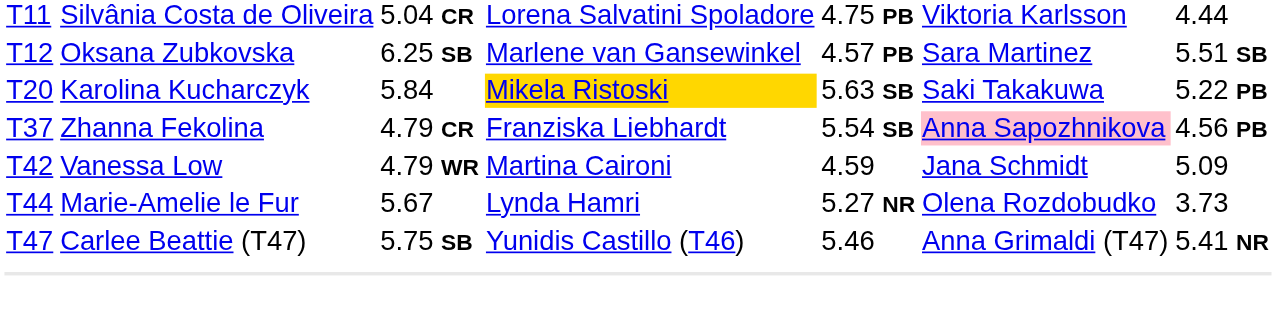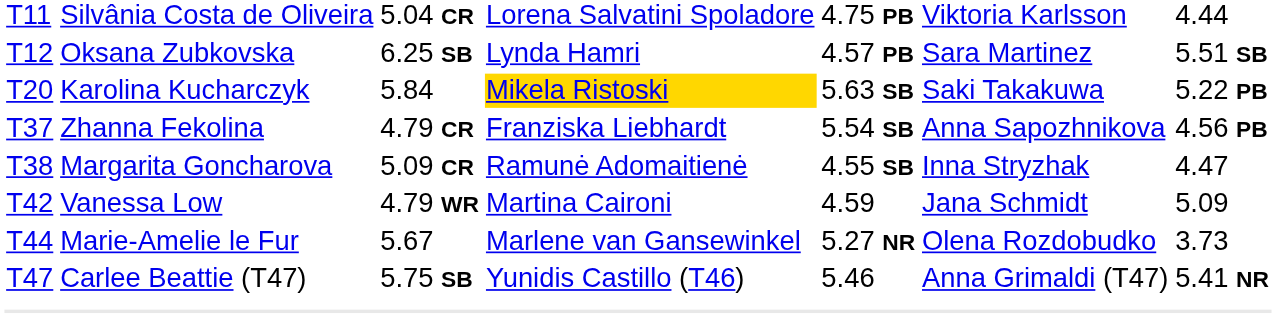T12 | column 4: Marlene van Gansewinkel -> Lynda Hamri
T37 | column 6: pink background -> no background
+ row: T38 | Margarita Goncharova | 5.09 CR | Ramunė Adomaitienė | 4.55 SB | Inna Stryzhak | 4.47
T44 | column 4: Lynda Hamri -> Marlene van Gansewinkel
